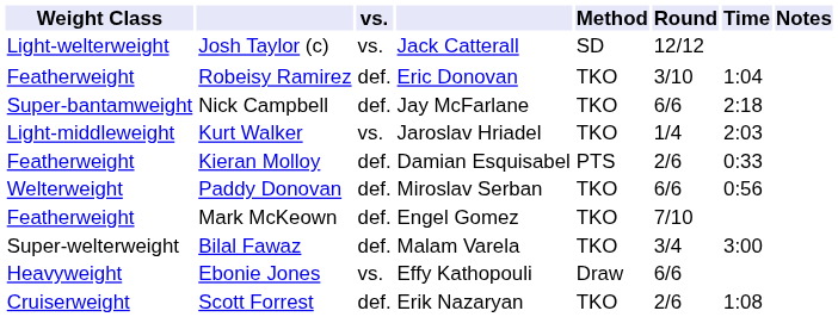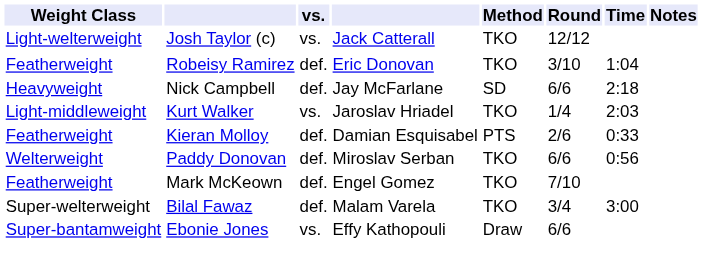Josh Taylor (c) | Method: SD -> TKO
Nick Campbell | Weight Class: Super-bantamweight -> Heavyweight
Nick Campbell | Method: TKO -> SD
Ebonie Jones | Weight Class: Heavyweight -> Super-bantamweight
- row: Cruiserweight | Scott Forrest | def. | Erik Nazaryan | TKO | 2/6 | 1:08
